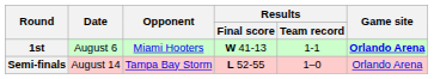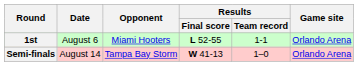1st | Results / Final score: W 41-13 -> L 52-55
1st | Game site: bold -> normal
Semi-finals | Results / Final score: L 52-55 -> W 41-13
